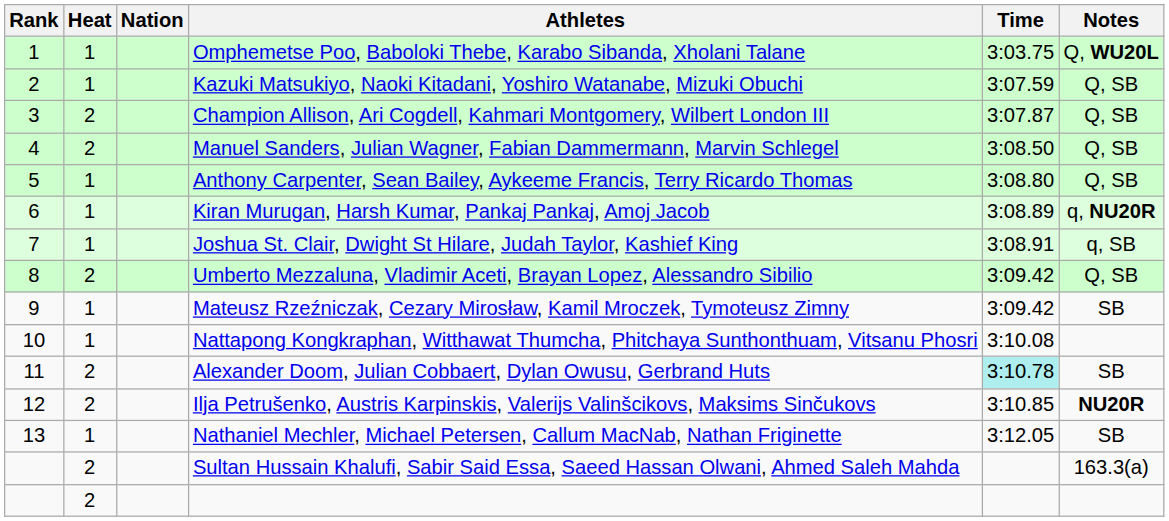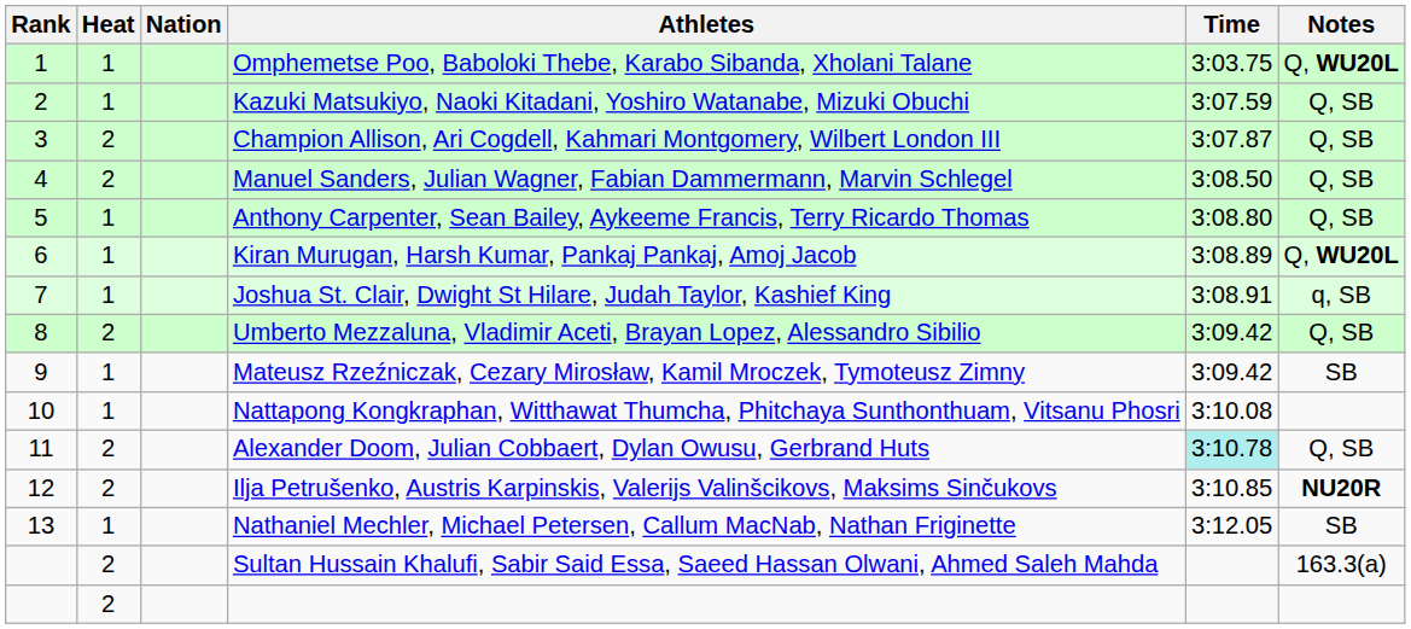Kiran Murugan, Harsh Kumar, Pankaj Pankaj, Amoj Jacob | Notes: q, NU20R -> Q, WU20L
Alexander Doom, Julian Cobbaert, Dylan Owusu, Gerbrand Huts | Notes: SB -> Q, SB
